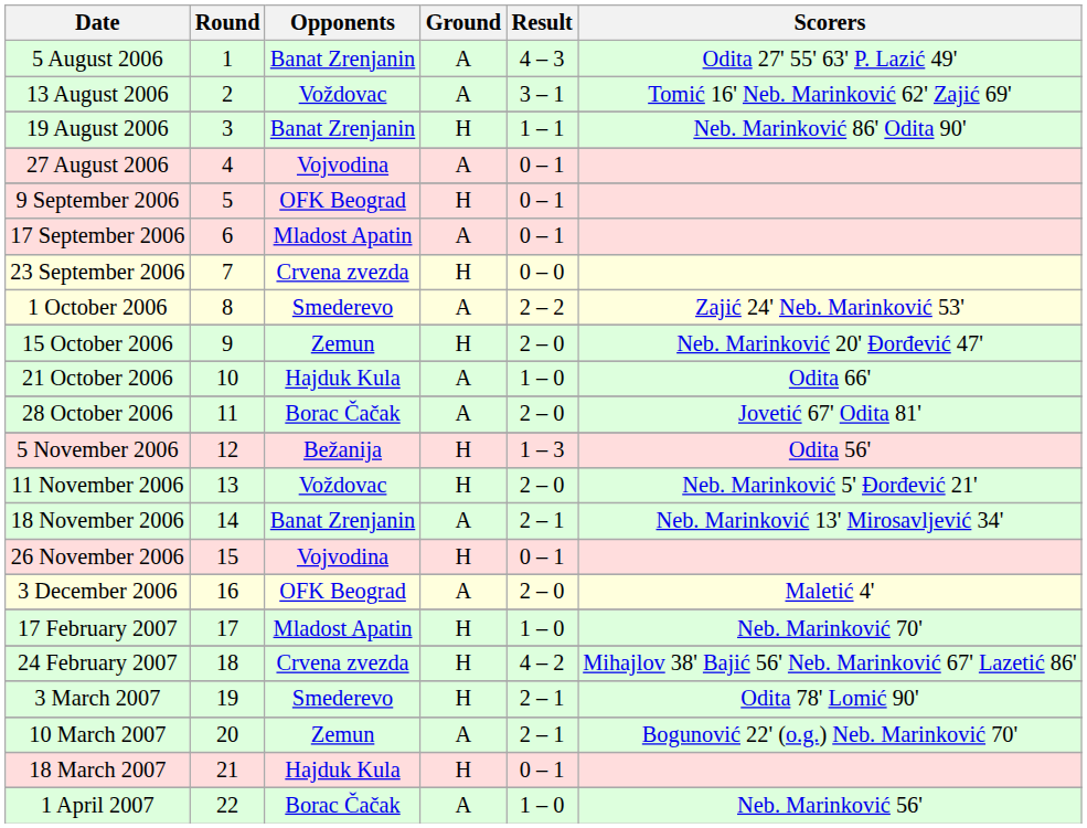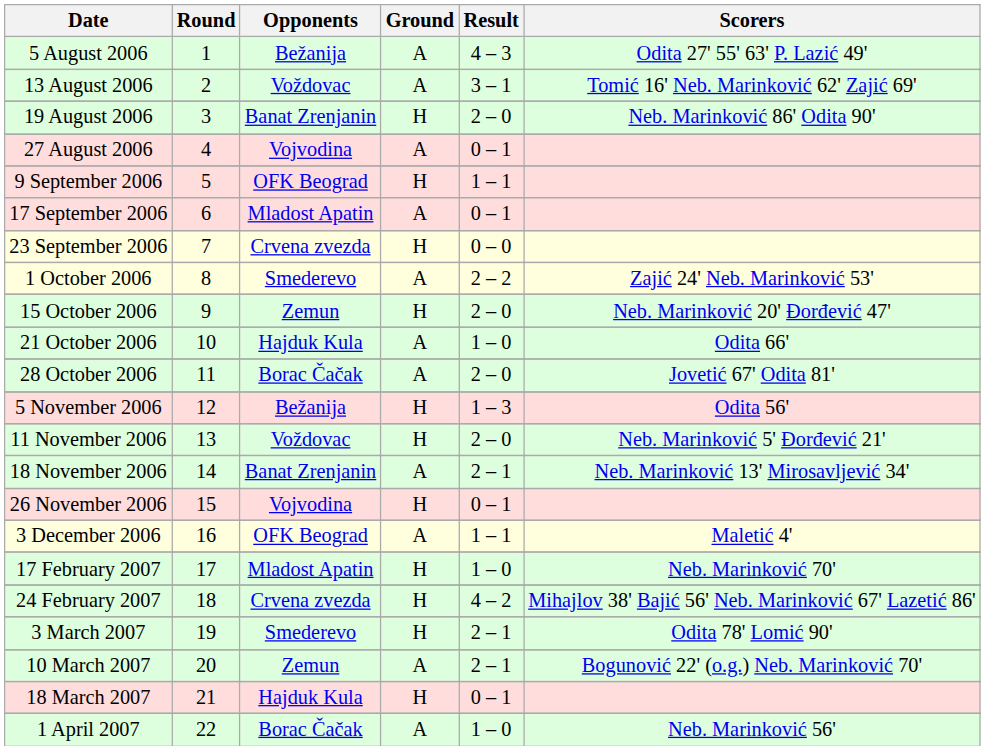5 August 2006 | Opponents: Banat Zrenjanin -> Bežanija
19 August 2006 | Result: 1 – 1 -> 2 – 0
9 September 2006 | Result: 0 – 1 -> 1 – 1
3 December 2006 | Result: 2 – 0 -> 1 – 1
